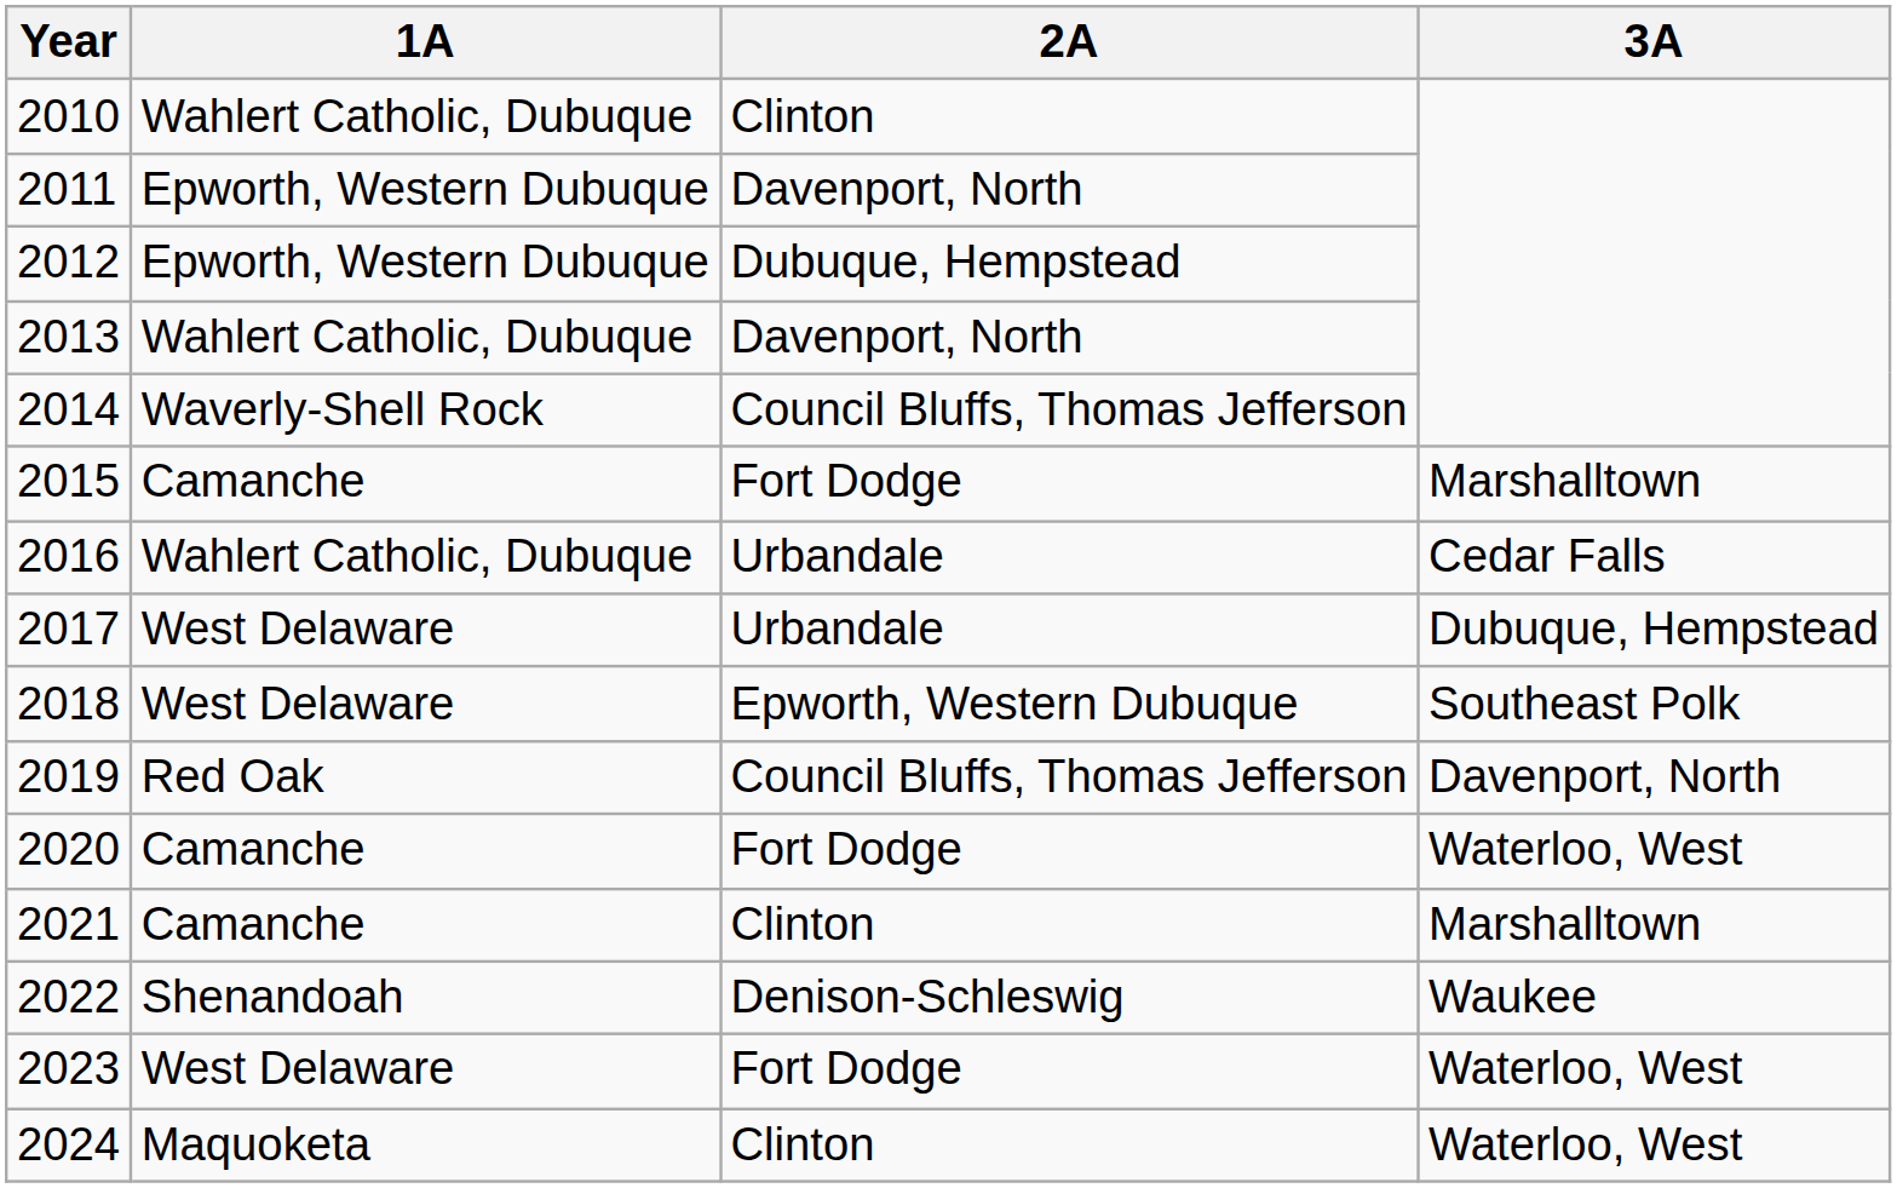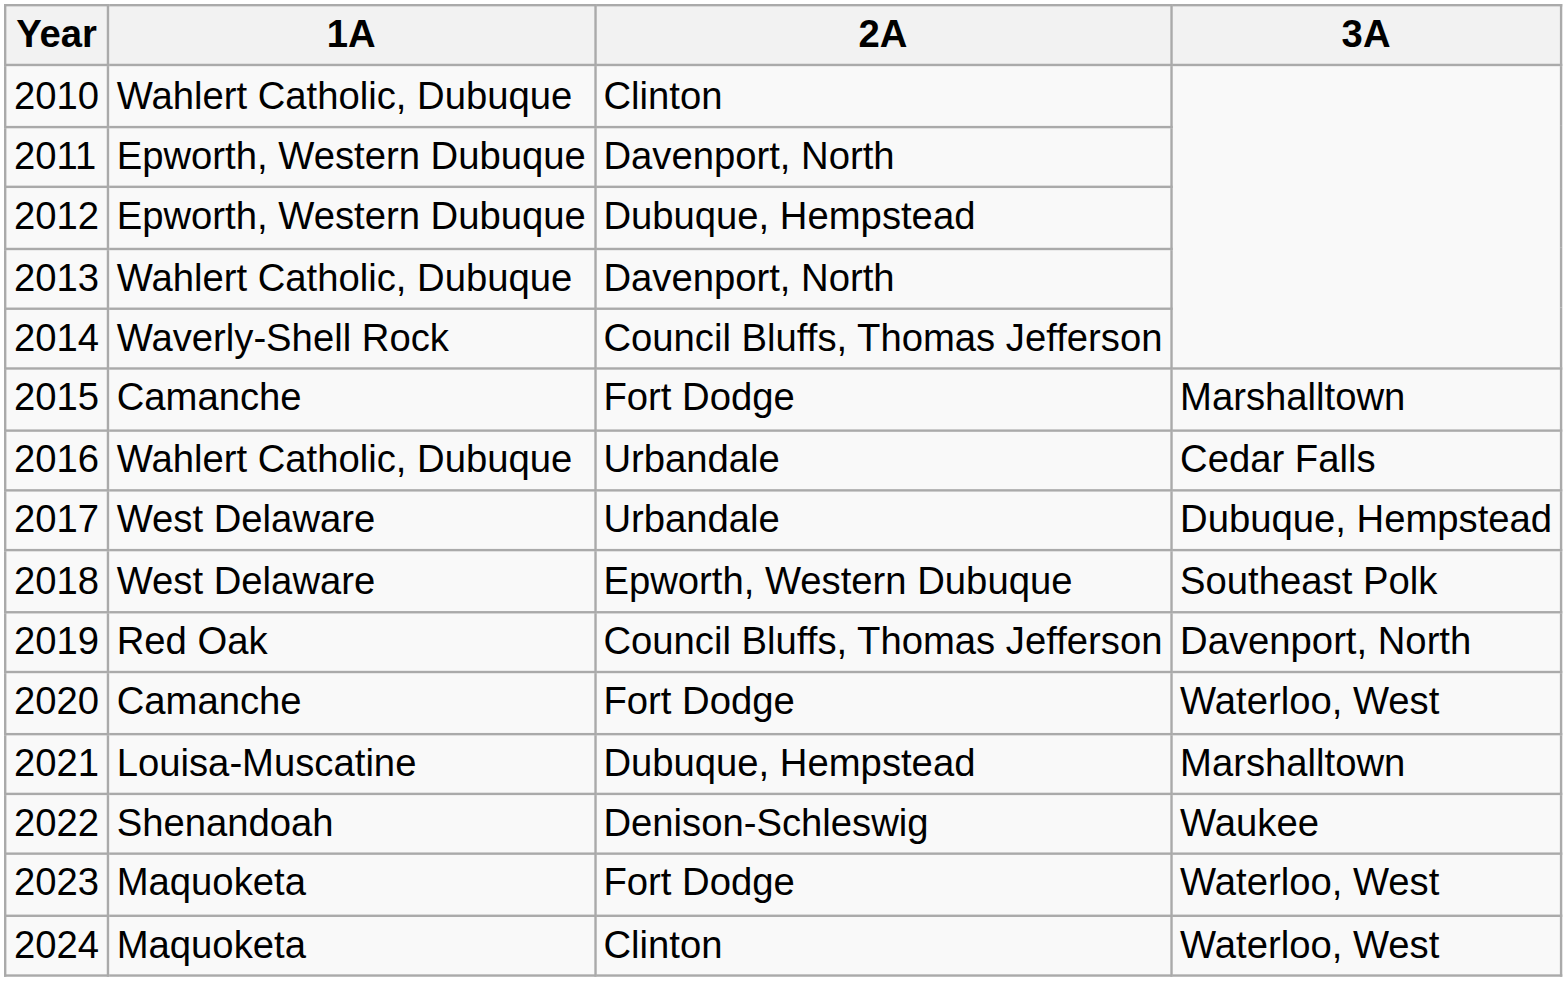2021 | 1A: Camanche -> Louisa-Muscatine
2021 | 2A: Clinton -> Dubuque, Hempstead
2023 | 1A: West Delaware -> Maquoketa
